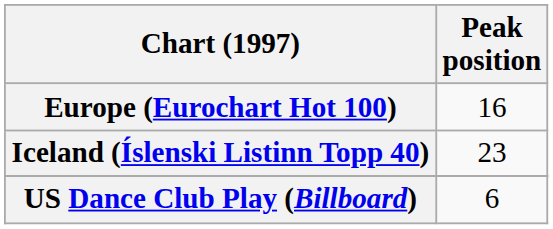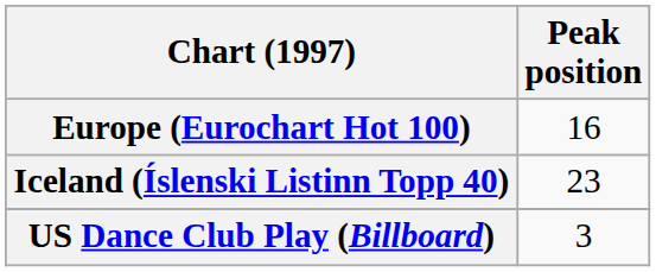US Dance Club Play (Billboard) | Peak position: 6 -> 3
